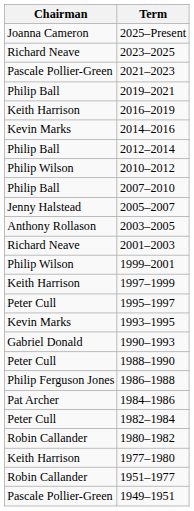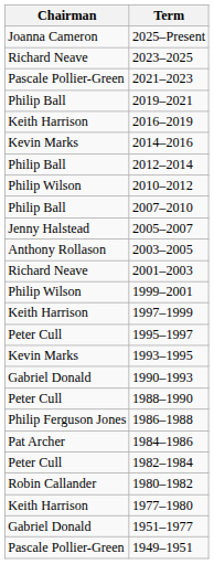1951–1977 | Chairman: Robin Callander -> Gabriel Donald
